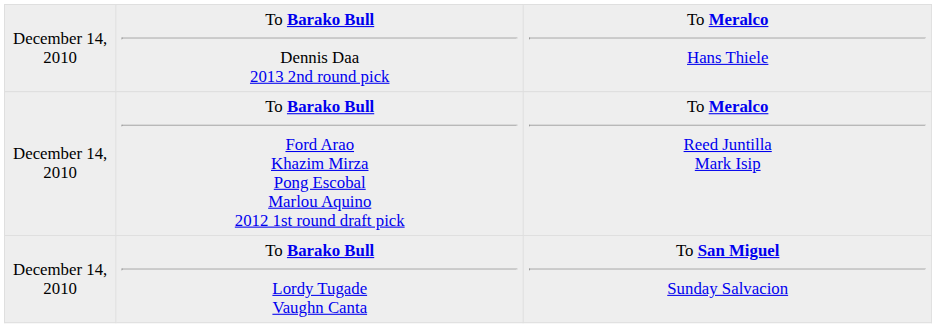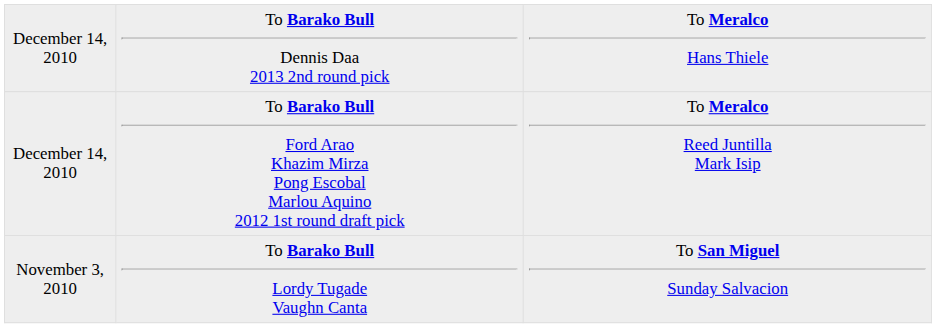To Barako Bull Lordy Tugade Vaughn Canta | column 1: December 14, 2010 -> November 3, 2010
